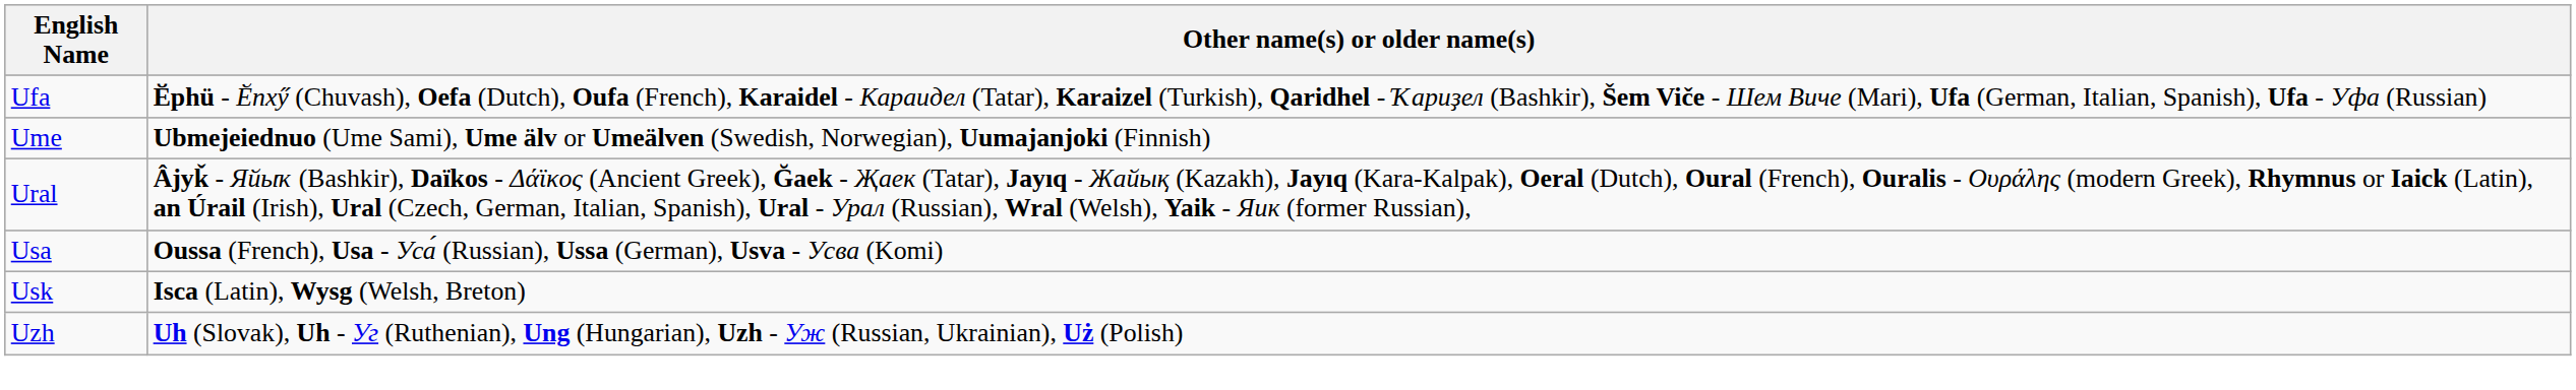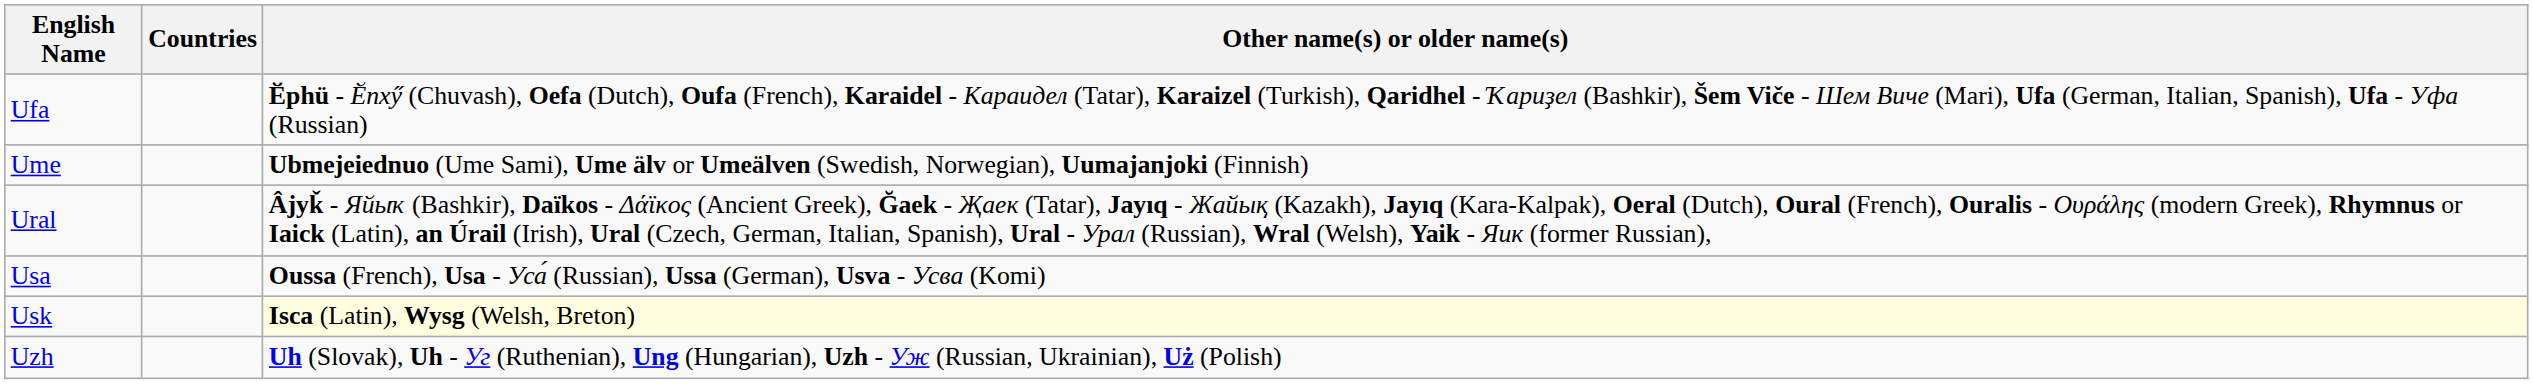+ column: Countries
Usk | Other name(s) or older name(s): no background -> lightyellow background
